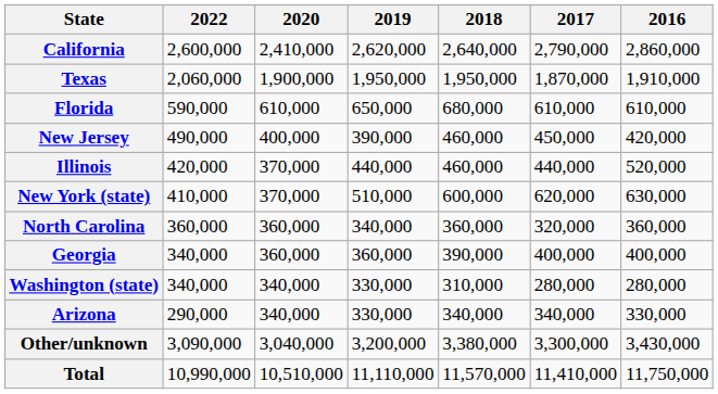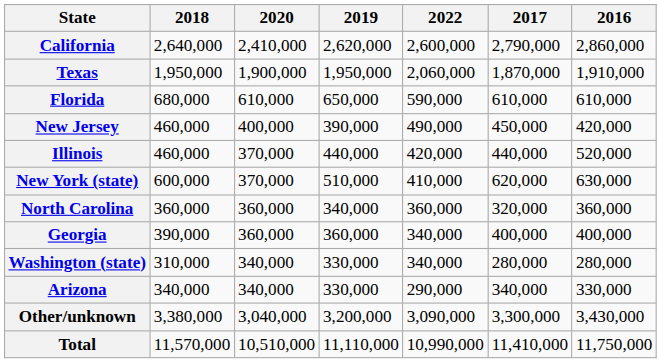columns swapped: 2022 <-> 2018
